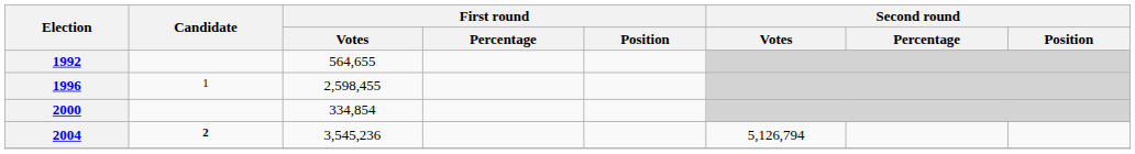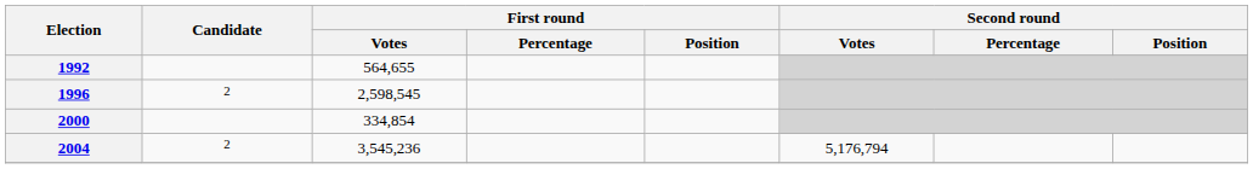1996 | Candidate: 1 -> 2
1996 | First round / Votes: 2,598,455 -> 2,598,545
2004 | Candidate: bold -> normal
2004 | Second round / Votes: 5,126,794 -> 5,176,794
